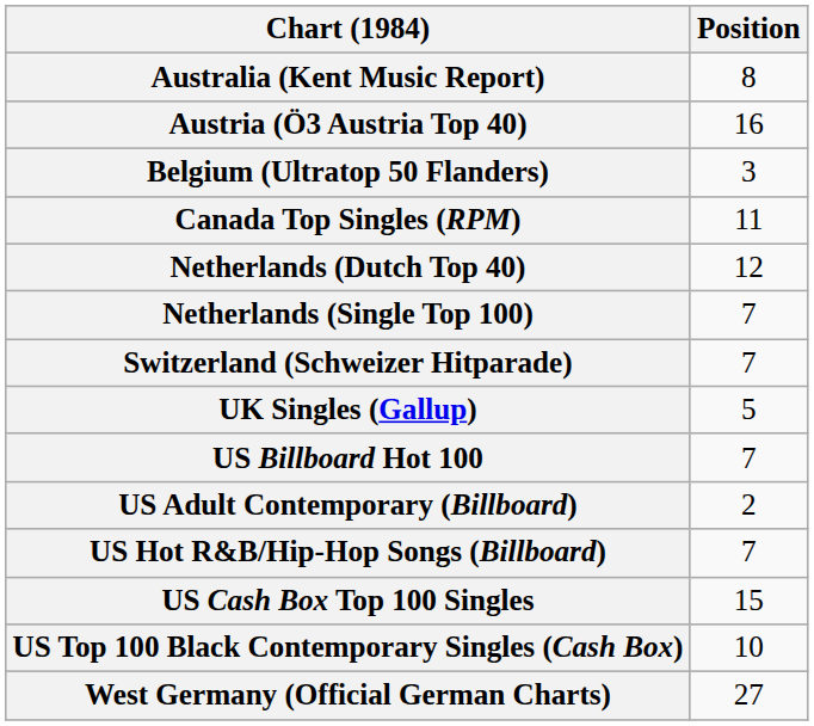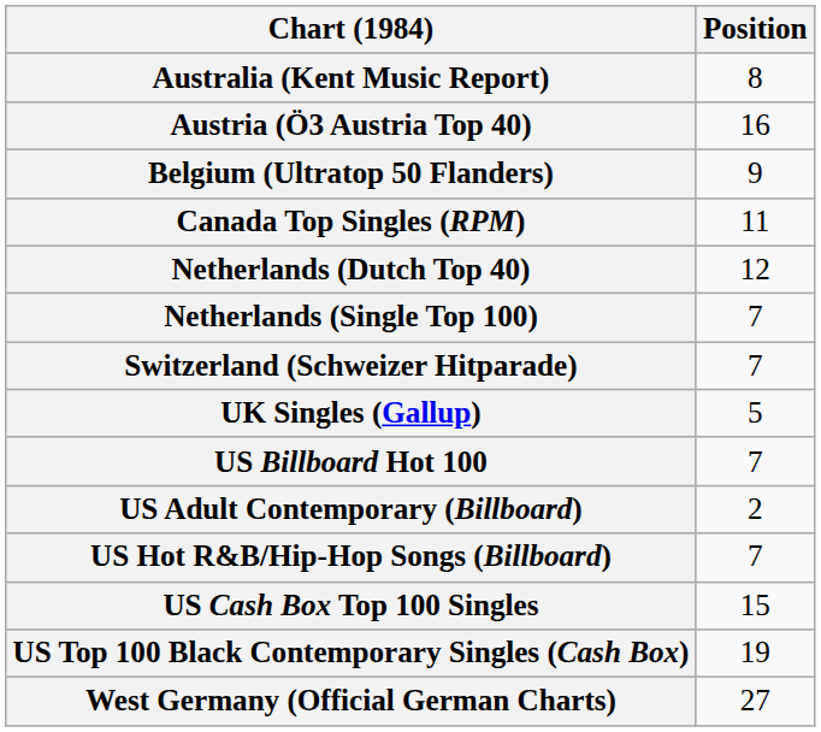Belgium (Ultratop 50 Flanders) | Position: 3 -> 9
US Top 100 Black Contemporary Singles (Cash Box) | Position: 10 -> 19
